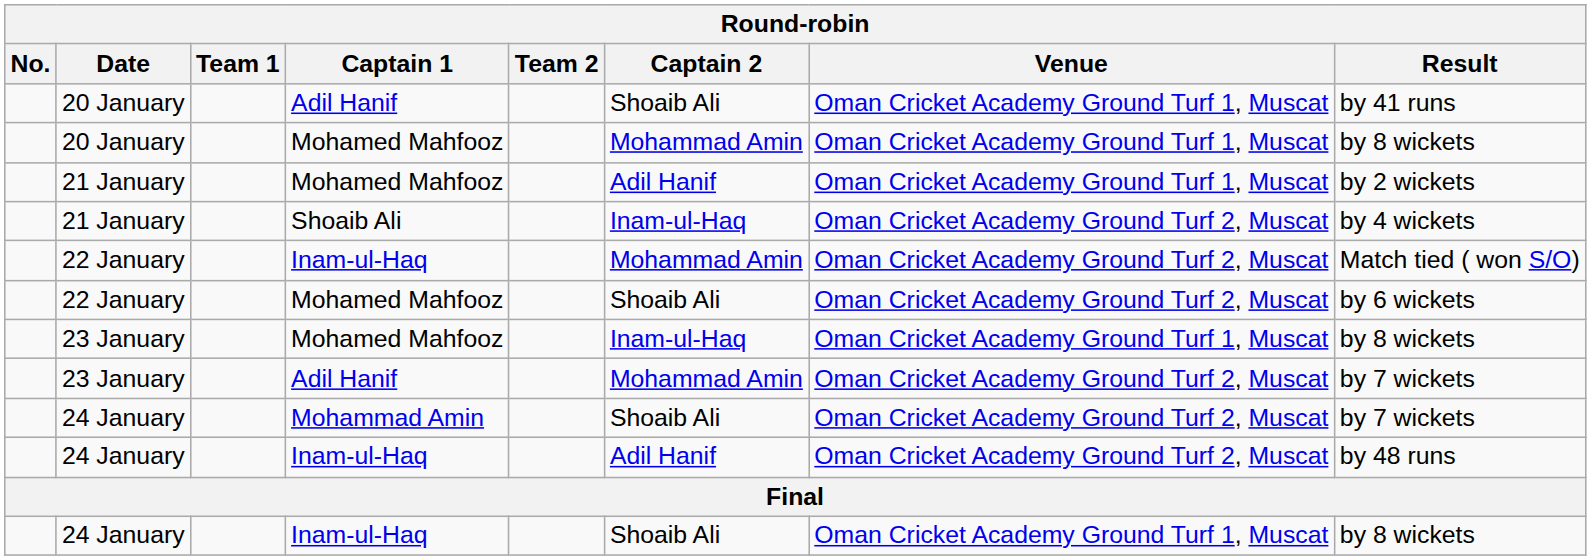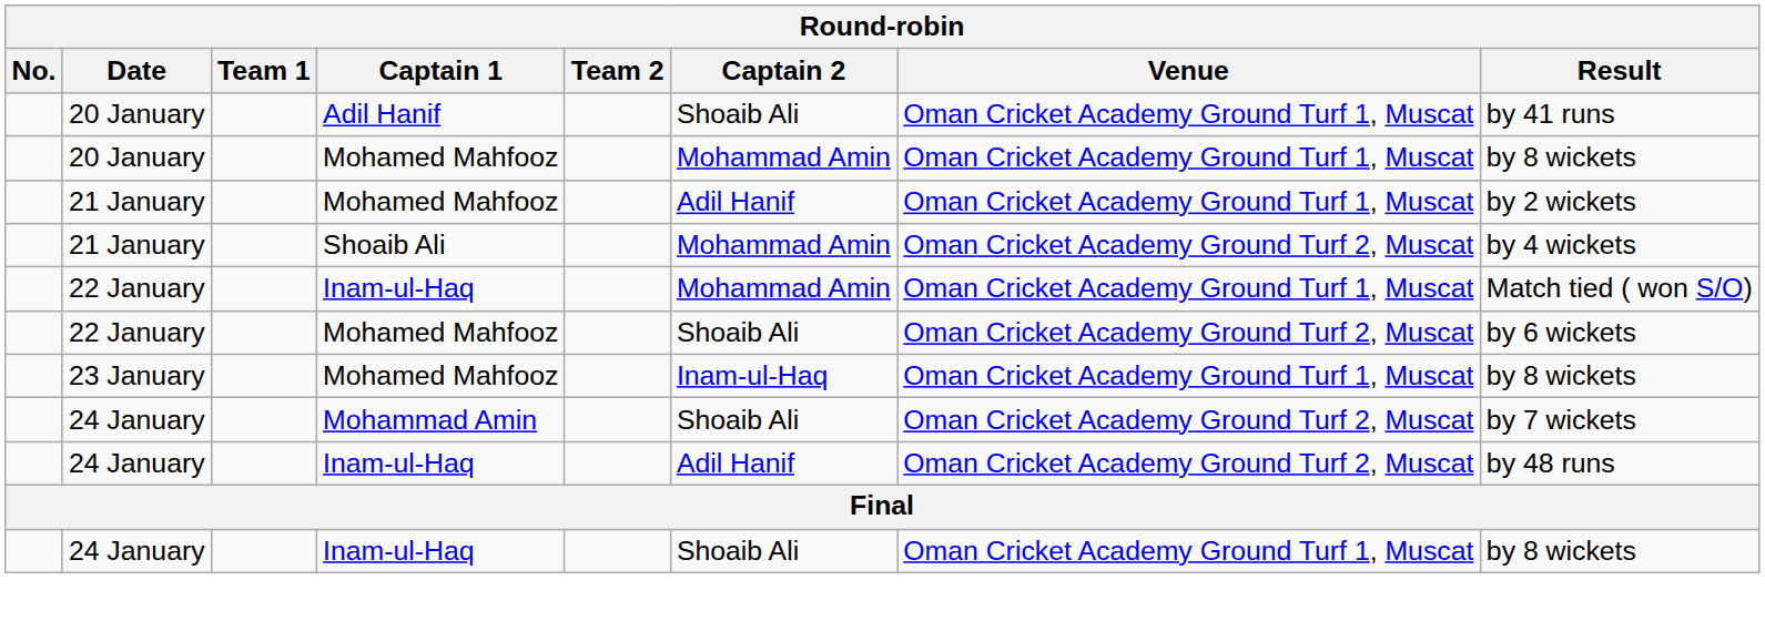21 January / Shoaib Ali | Captain 2: Inam-ul-Haq -> Mohammad Amin
22 January / Inam-ul-Haq | Venue: Oman Cricket Academy Ground Turf 2, Muscat -> Oman Cricket Academy Ground Turf 1, Muscat
- row: 23 January | Adil Hanif | Mohammad Amin | Oman Cricket Academy Ground Turf 2, Muscat | by 7 wickets
